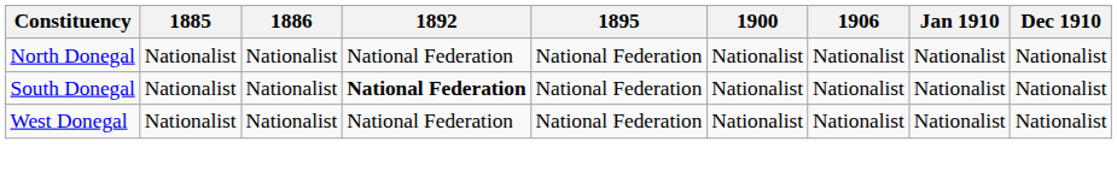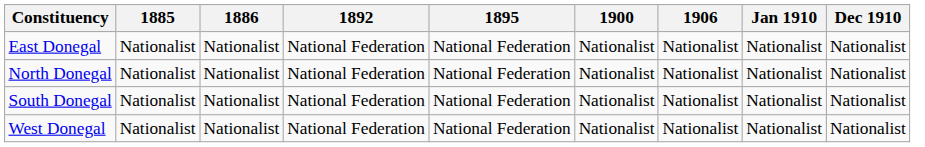+ row: East Donegal | Nationalist | Nationalist | National Federation | National Federation | Nationalist | Nationalist | Nationalist | Nationalist
South Donegal | 1892: bold -> normal
